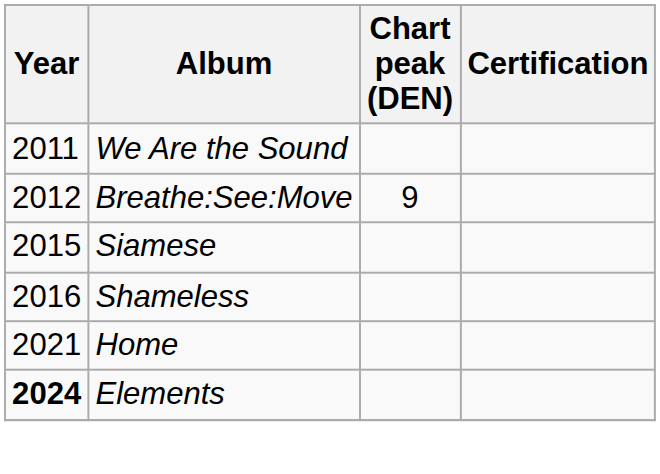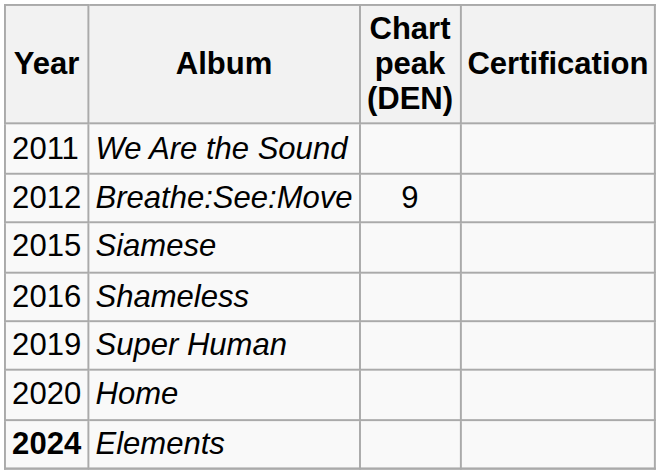+ row: 2019 | Super Human
Home | Year: 2021 -> 2020
